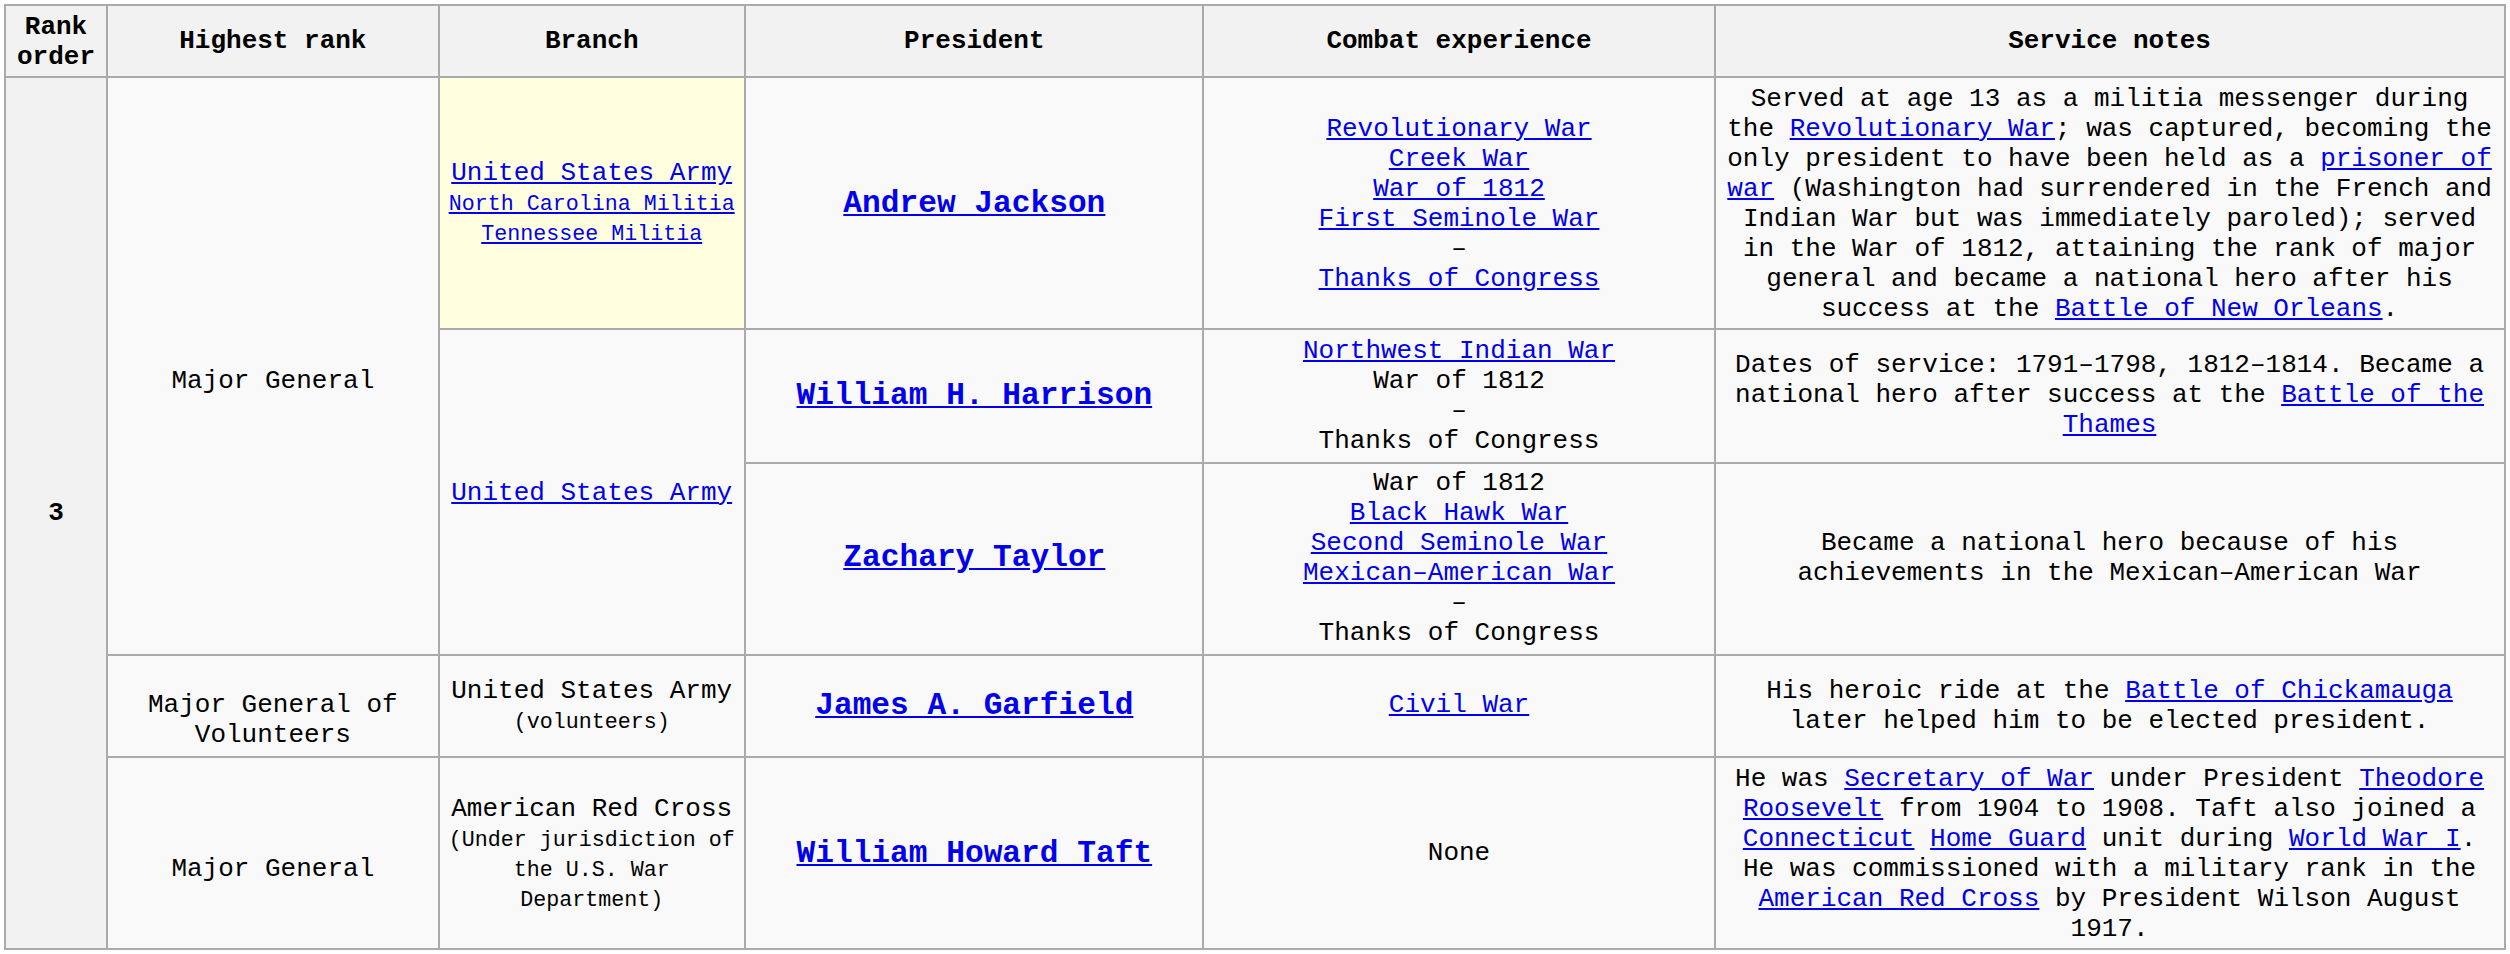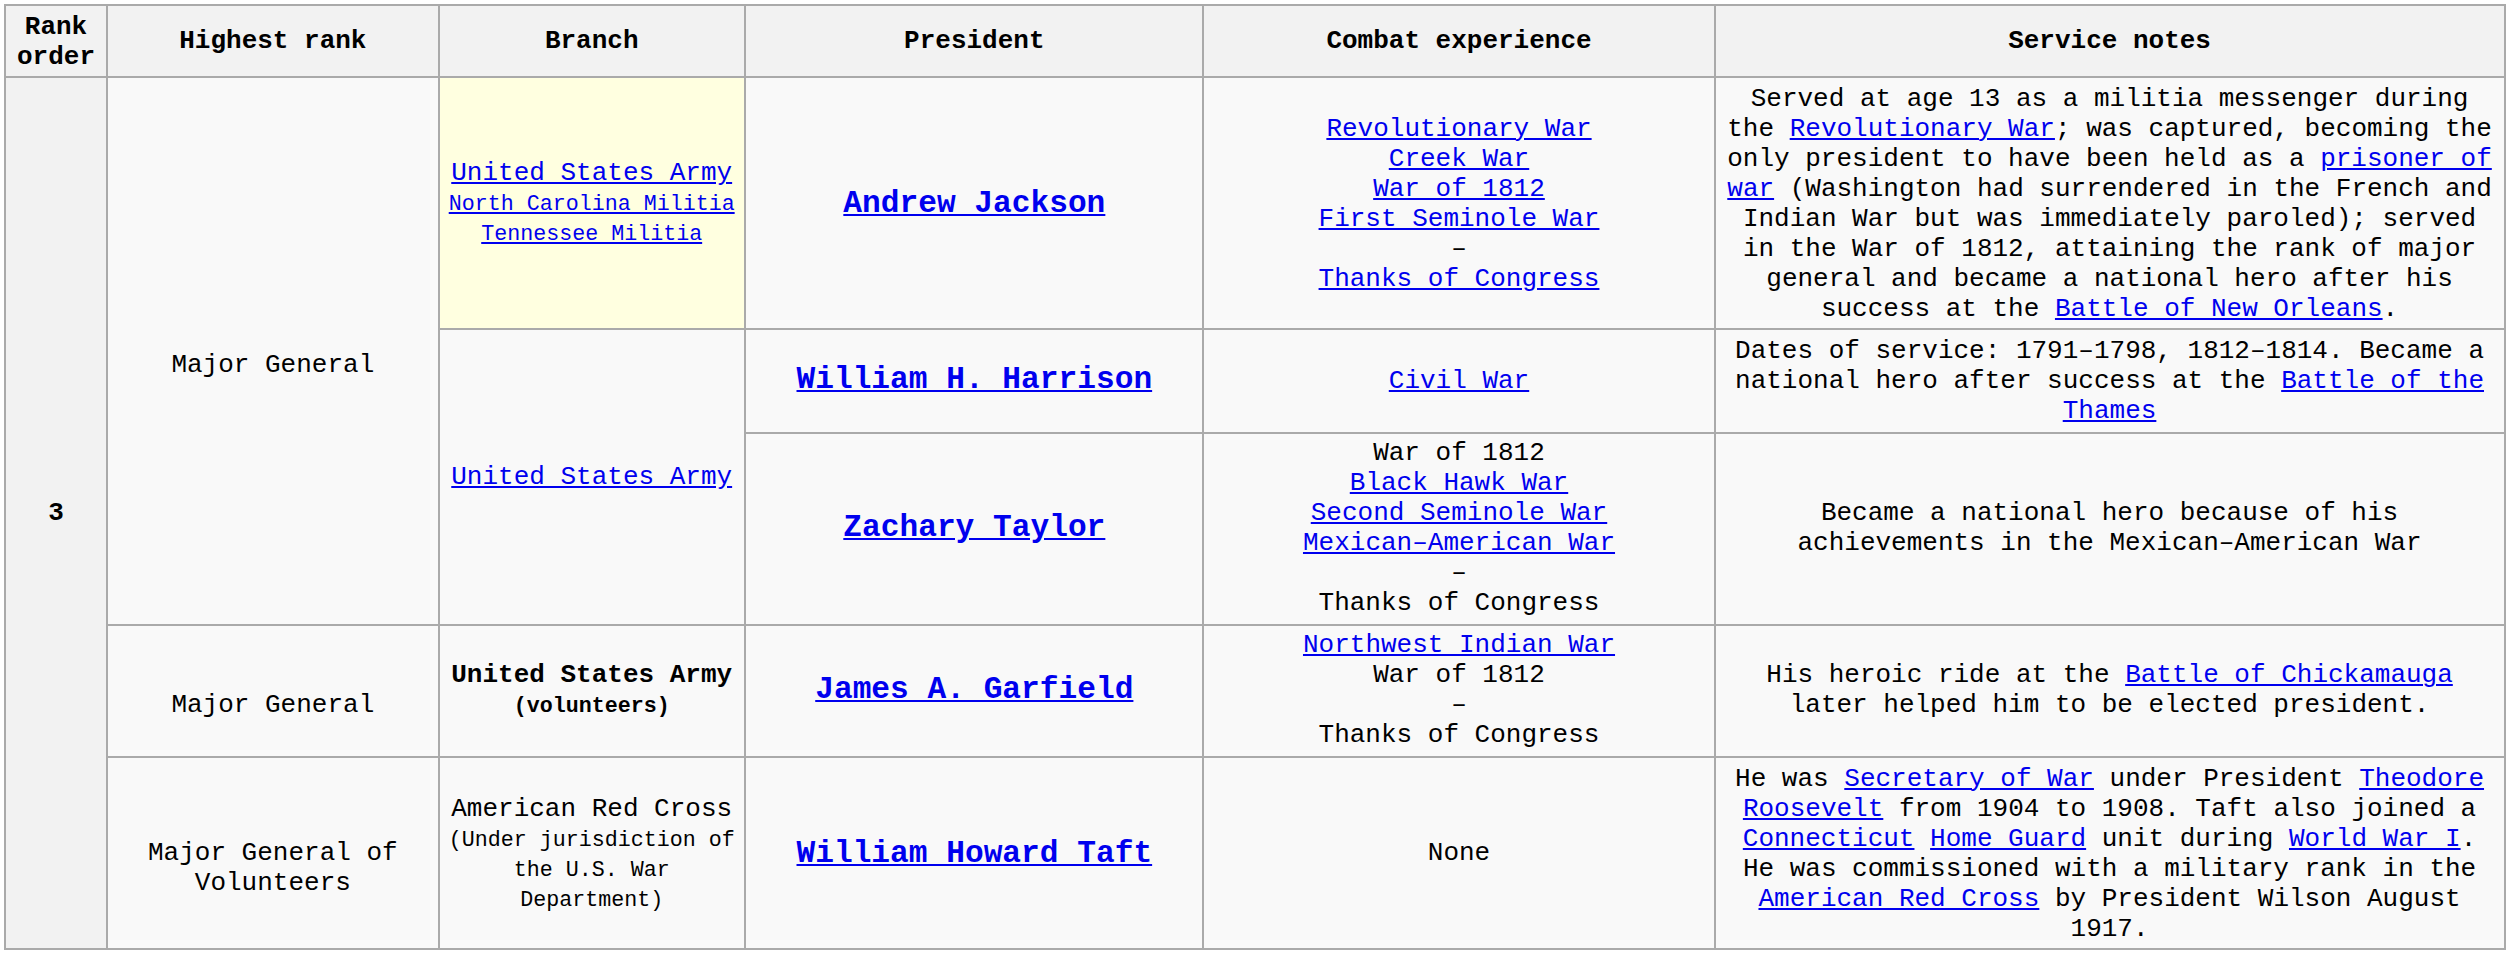William H. Harrison | Combat experience: Northwest Indian War War of 1812 – Thanks of Congress -> Civil War
James A. Garfield | Highest rank: Major General of Volunteers -> Major General
James A. Garfield | Branch: normal -> bold
James A. Garfield | Combat experience: Civil War -> Northwest Indian War War of 1812 – Thanks of Congress
William Howard Taft | Highest rank: Major General -> Major General of Volunteers
